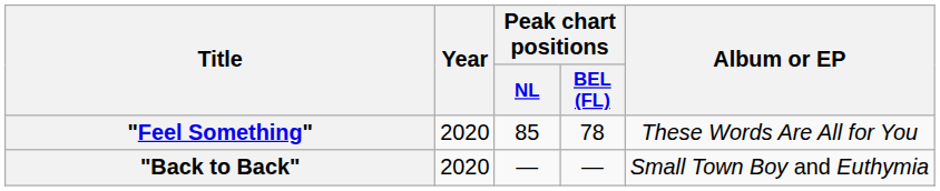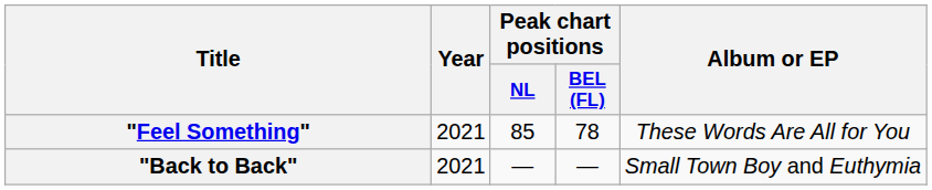"Feel Something" | Year: 2020 -> 2021
"Back to Back" | Year: 2020 -> 2021
